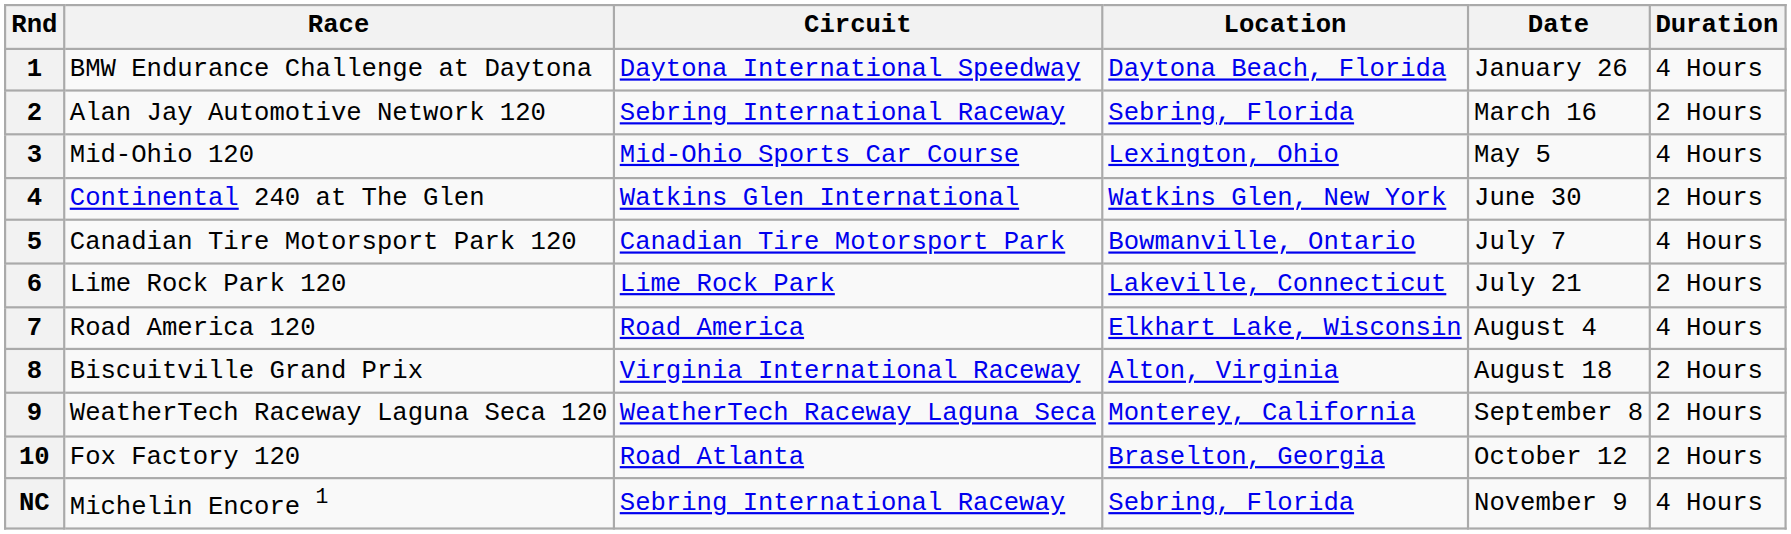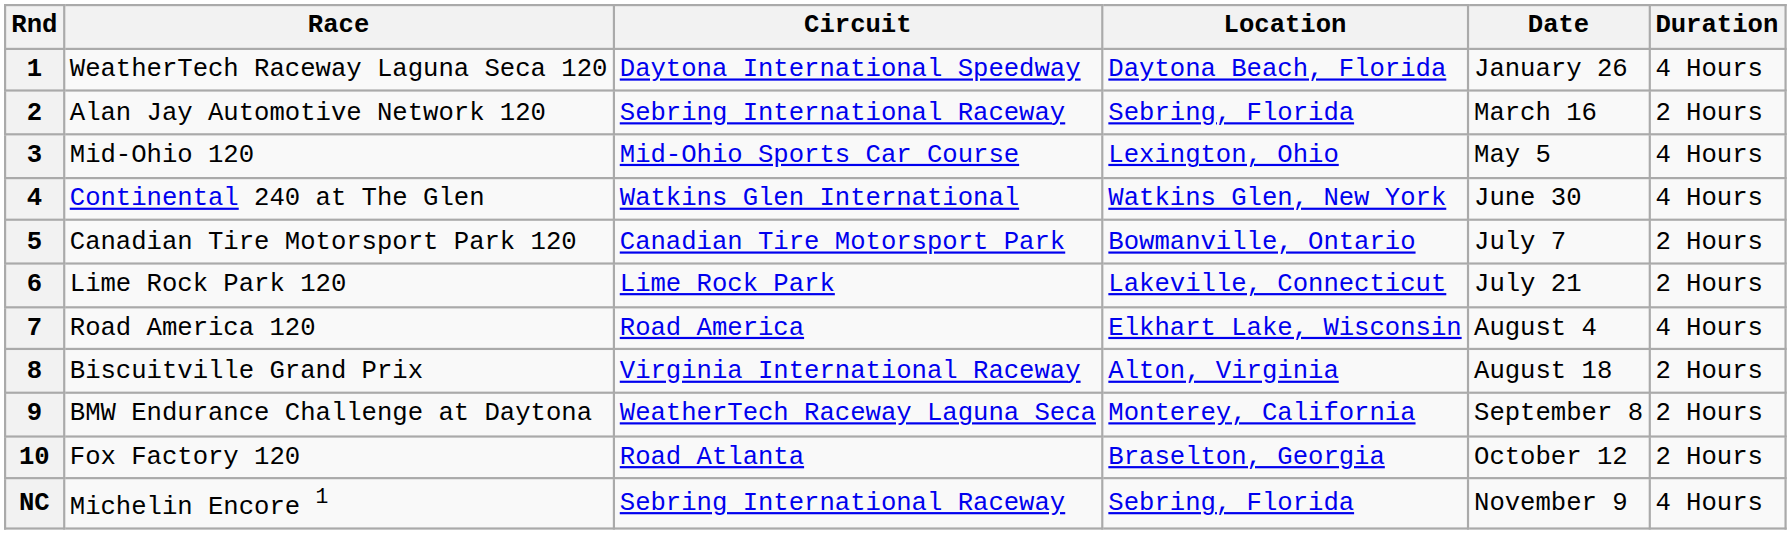1 | Race: BMW Endurance Challenge at Daytona -> WeatherTech Raceway Laguna Seca 120
4 | Duration: 2 Hours -> 4 Hours
5 | Duration: 4 Hours -> 2 Hours
9 | Race: WeatherTech Raceway Laguna Seca 120 -> BMW Endurance Challenge at Daytona
